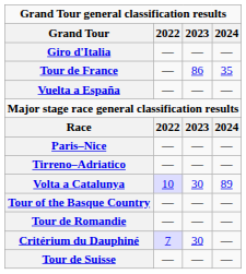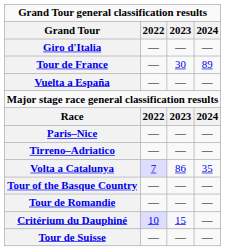Tour de France | 2023: 86 -> 30
Tour de France | 2024: 35 -> 89
Volta a Catalunya | 2022: 10 -> 7
Volta a Catalunya | 2023: 30 -> 86
Volta a Catalunya | 2024: 89 -> 35
Critérium du Dauphiné | 2022: 7 -> 10
Critérium du Dauphiné | 2023: 30 -> 15
